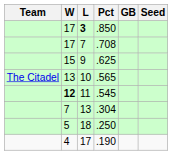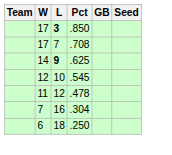.625 | W: 15 -> 14
.625 | L: normal -> bold
- row: The Citadel | 13 | 10 | .565
.545 | W: bold -> normal
.545 | L: 11 -> 10
+ row: 11 | 12 | .478
.304 | L: 13 -> 16
.250 | W: 5 -> 6
- row: 4 | 17 | .190
